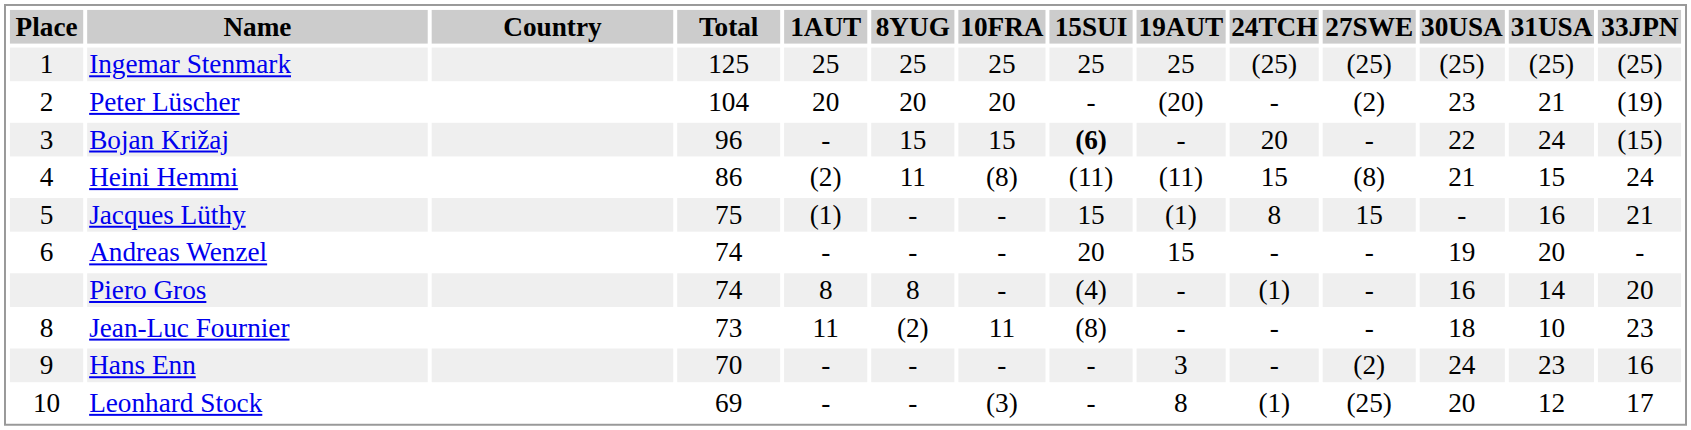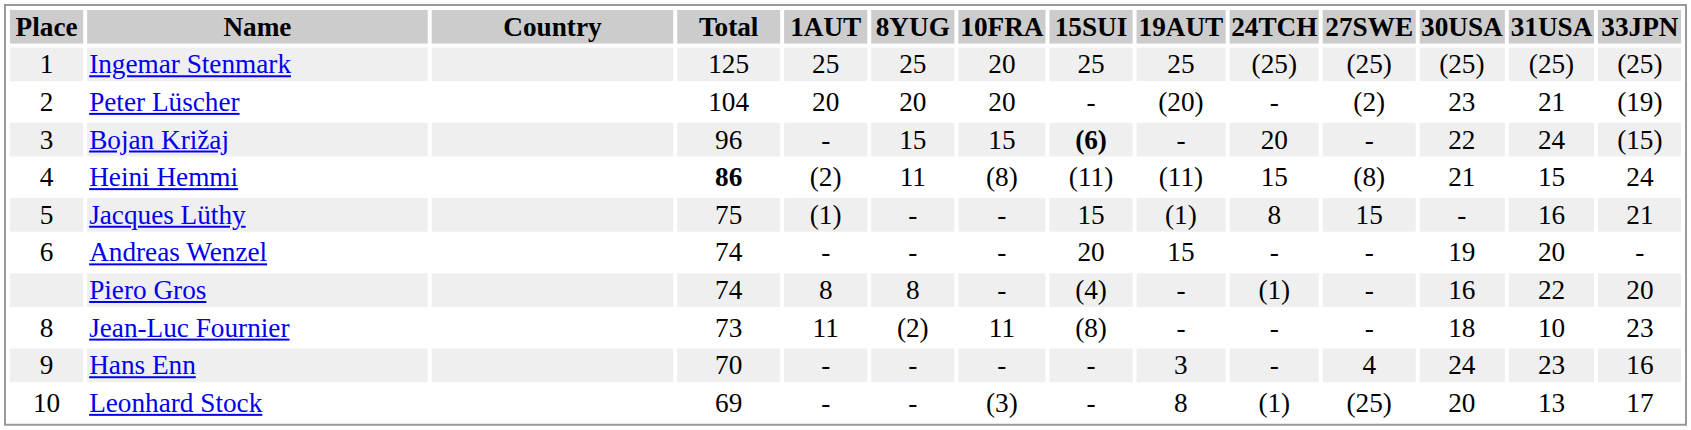Ingemar Stenmark | 10FRA: 25 -> 20
Heini Hemmi | Total: normal -> bold
Piero Gros | 31USA: 14 -> 22
Hans Enn | 27SWE: (2) -> 4
Leonhard Stock | 31USA: 12 -> 13
